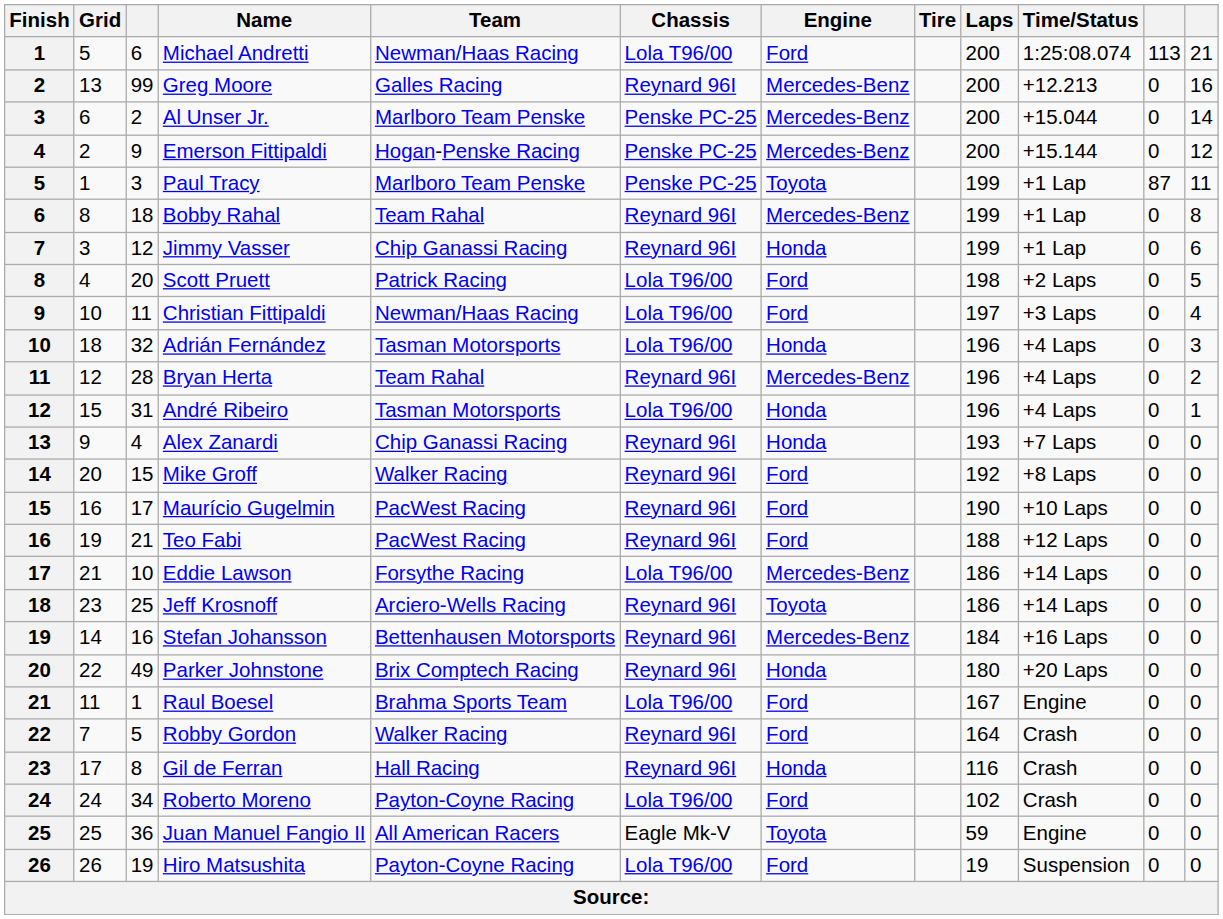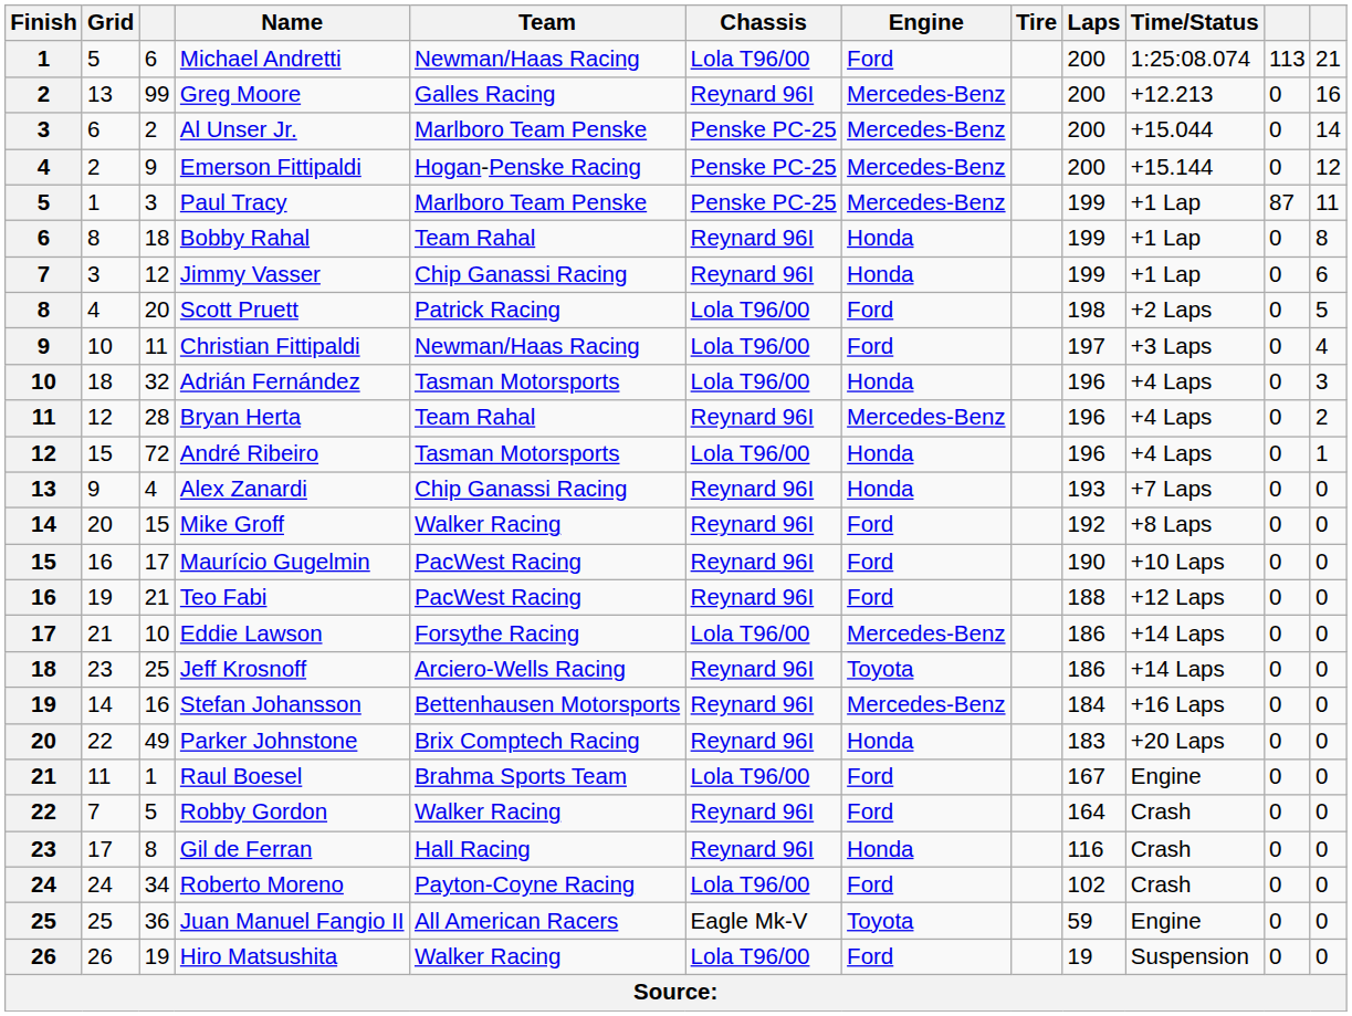Paul Tracy | Engine: Toyota -> Mercedes-Benz
Bobby Rahal | Engine: Mercedes-Benz -> Honda
André Ribeiro | column 3: 31 -> 72
Parker Johnstone | Laps: 180 -> 183
Hiro Matsushita | Team: Payton-Coyne Racing -> Walker Racing
